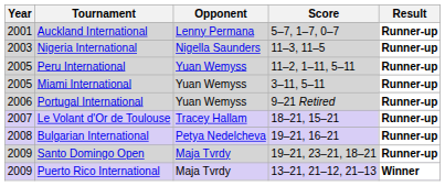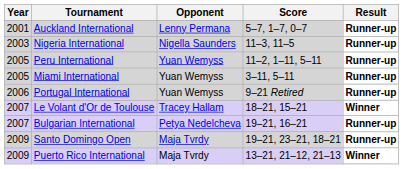Le Volant d'Or de Toulouse | Result: Runner-up -> Winner
Bulgarian International | Year: 2008 -> 2007
